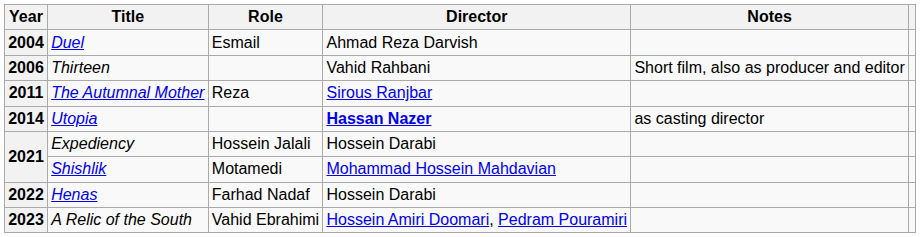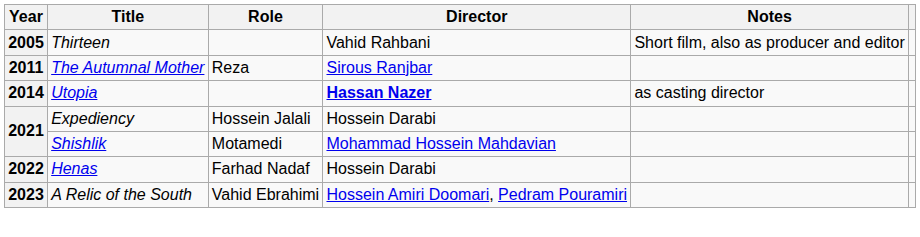- row: 2004 | Duel | Esmail | Ahmad Reza Darvish
Thirteen | Year: 2006 -> 2005
